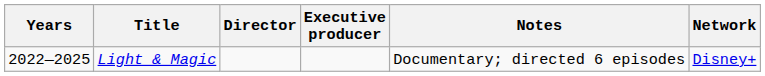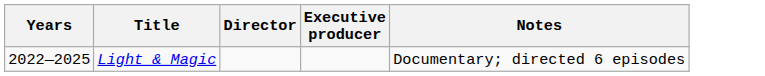- column: Network | Disney+
